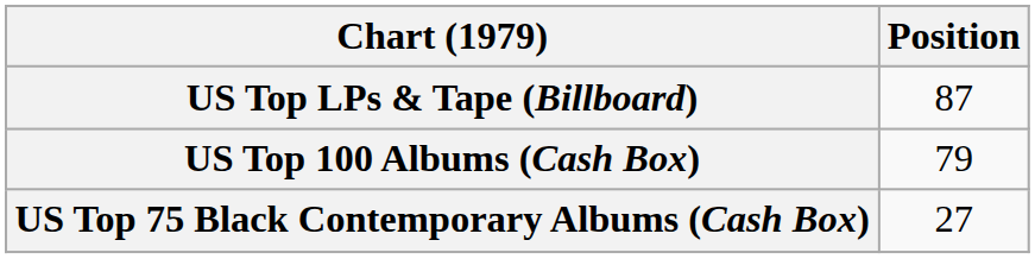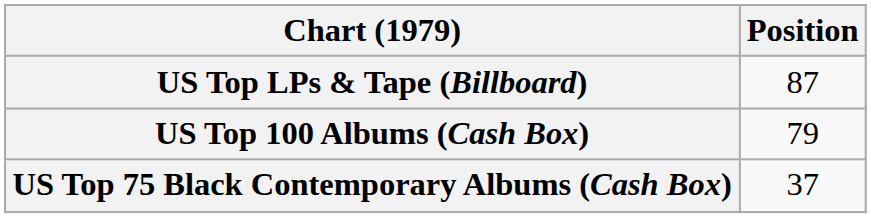US Top 75 Black Contemporary Albums (Cash Box) | Position: 27 -> 37
